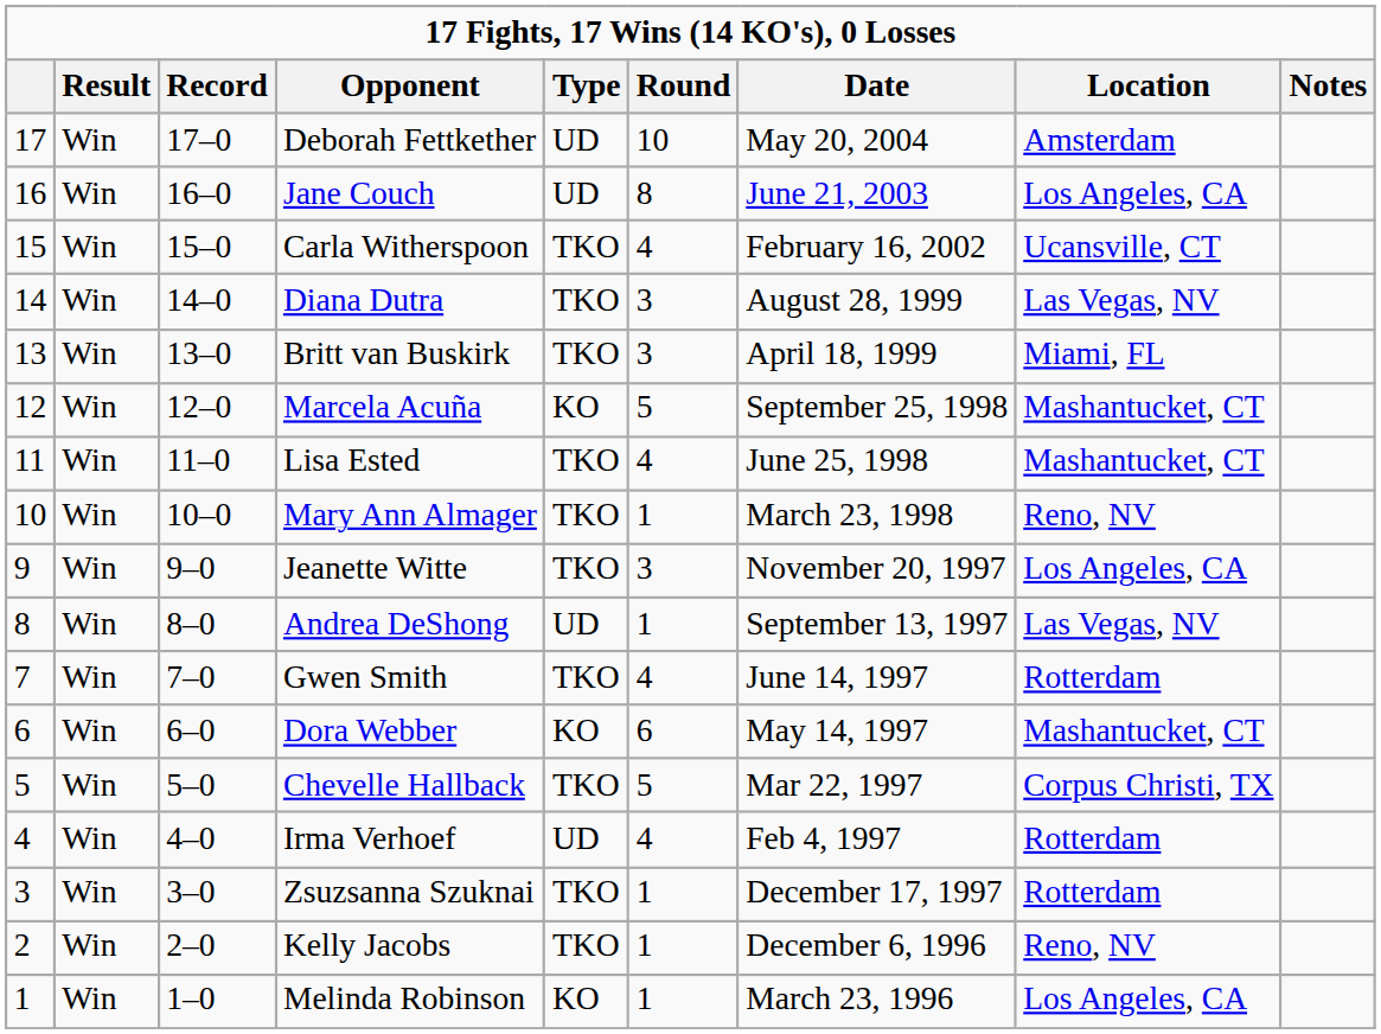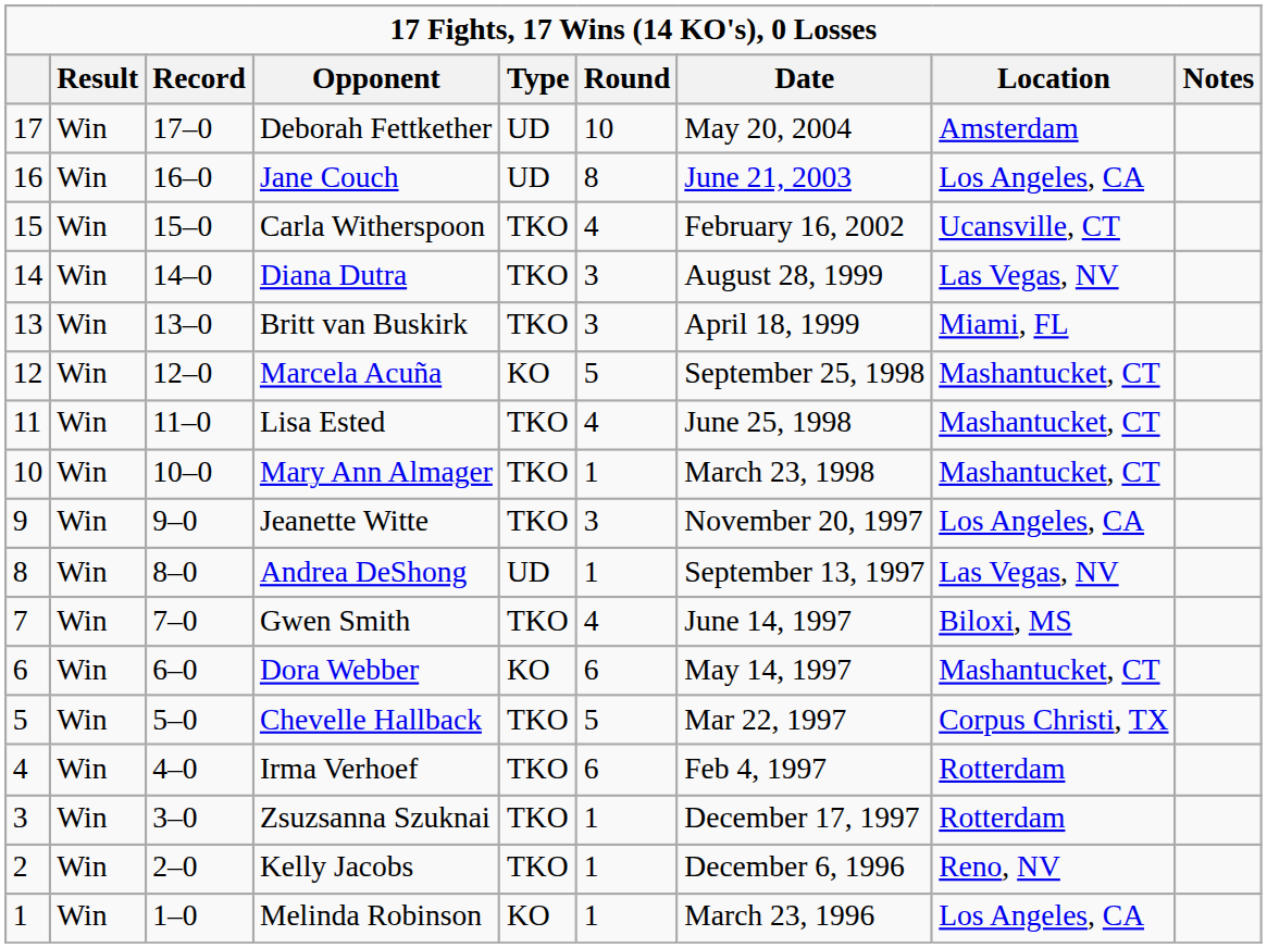Mary Ann Almager | Location: Reno, NV -> Mashantucket, CT
Gwen Smith | Location: Rotterdam -> Biloxi, MS
Irma Verhoef | Type: UD -> TKO
Irma Verhoef | Round: 4 -> 6
